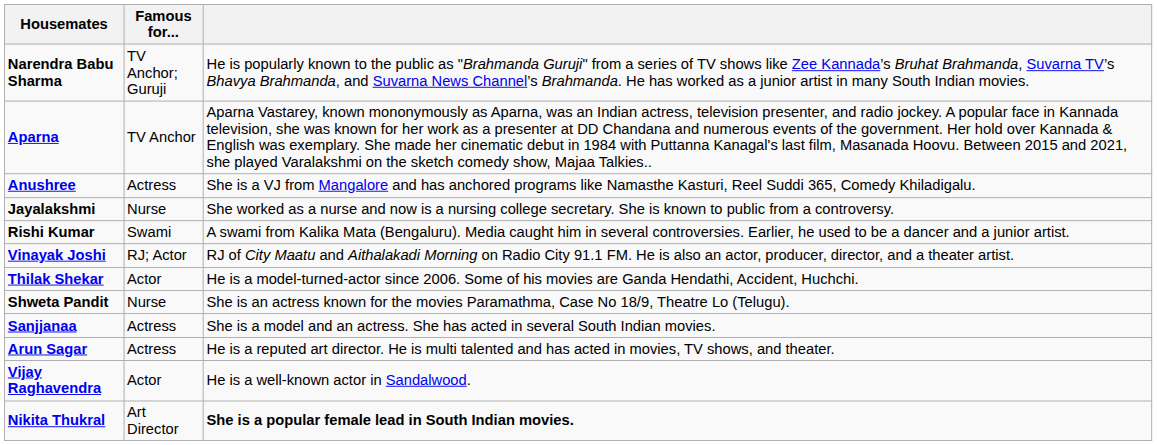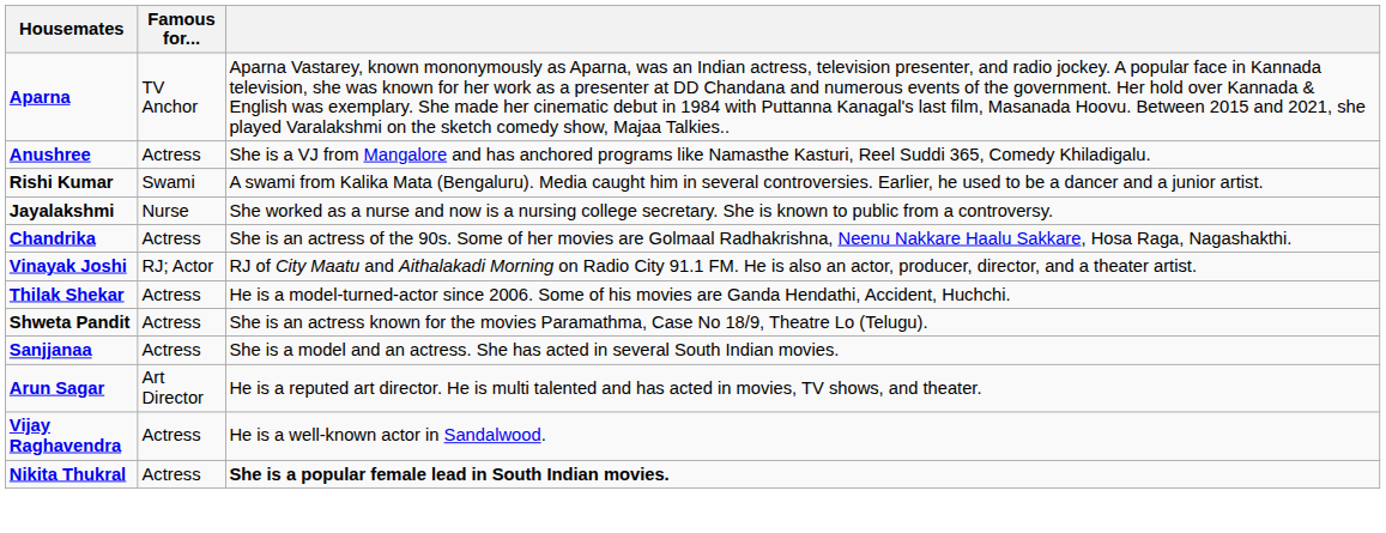- row: Narendra Babu Sharma | TV Anchor; Guruji | He is popularly known to the public as "Brahmanda Guruji" from a series of TV shows like Zee Kannada’s Bruhat Brahmanda, Suvarna TV’s Bhavya Brahmanda, and Suvarna News Channel’s Brahmanda. He has worked as a junior artist in many South Indian movies.
rows swapped: Rishi Kumar <-> Jayalakshmi
+ row: Chandrika | Actress | She is an actress of the 90s. Some of her movies are Golmaal Radhakrishna, Neenu Nakkare Haalu Sakkare, Hosa Raga, Nagashakthi.
Thilak Shekar | Famous for...: Actor -> Actress
Shweta Pandit | Famous for...: Nurse -> Actress
Arun Sagar | Famous for...: Actress -> Art Director
Vijay Raghavendra | Famous for...: Actor -> Actress
Nikita Thukral | Famous for...: Art Director -> Actress
